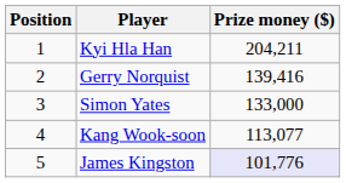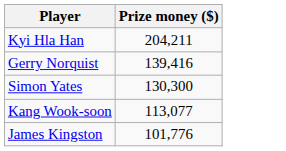- column: Position | 1 | 2 | 3 | 4 | 5
Simon Yates | Prize money ($): 133,000 -> 130,300
James Kingston | Prize money ($): lavender background -> no background
